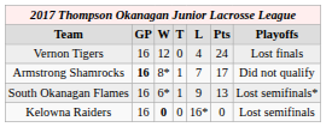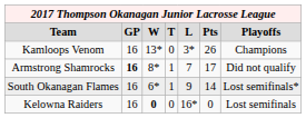+ row: Kamloops Venom | 16 | 13* | 0 | 3* | 26 | Champions
- row: Vernon Tigers | 16 | 12 | 0 | 4 | 24 | Lost finals
South Okanagan Flames | column 6: 13 -> 14
